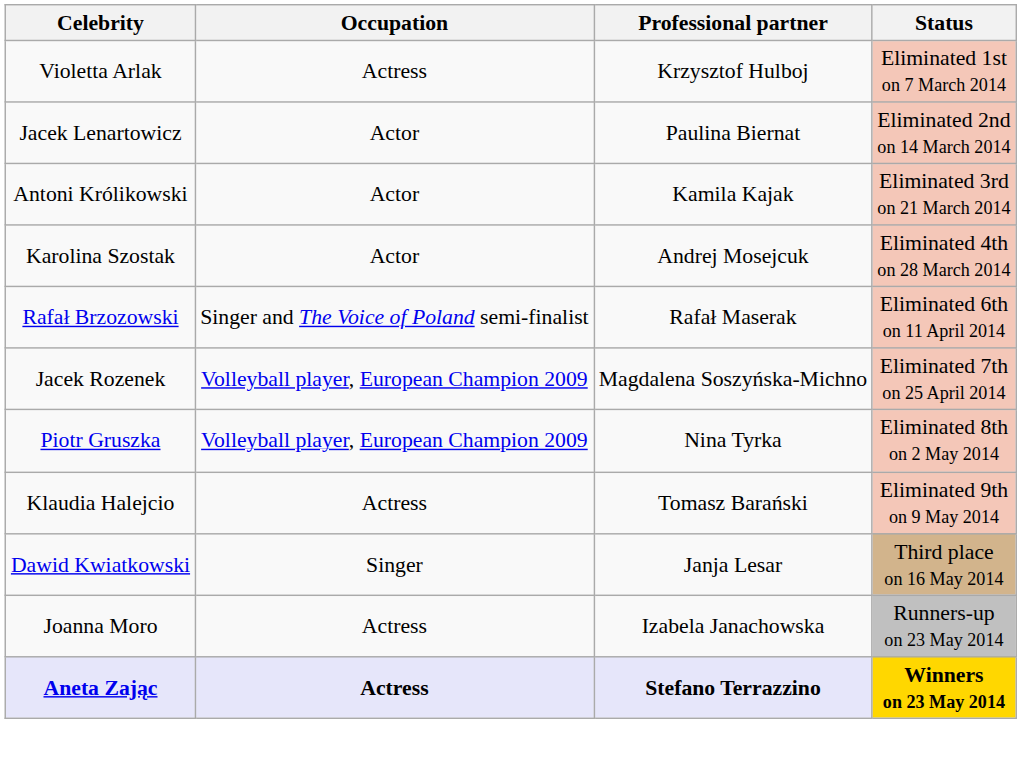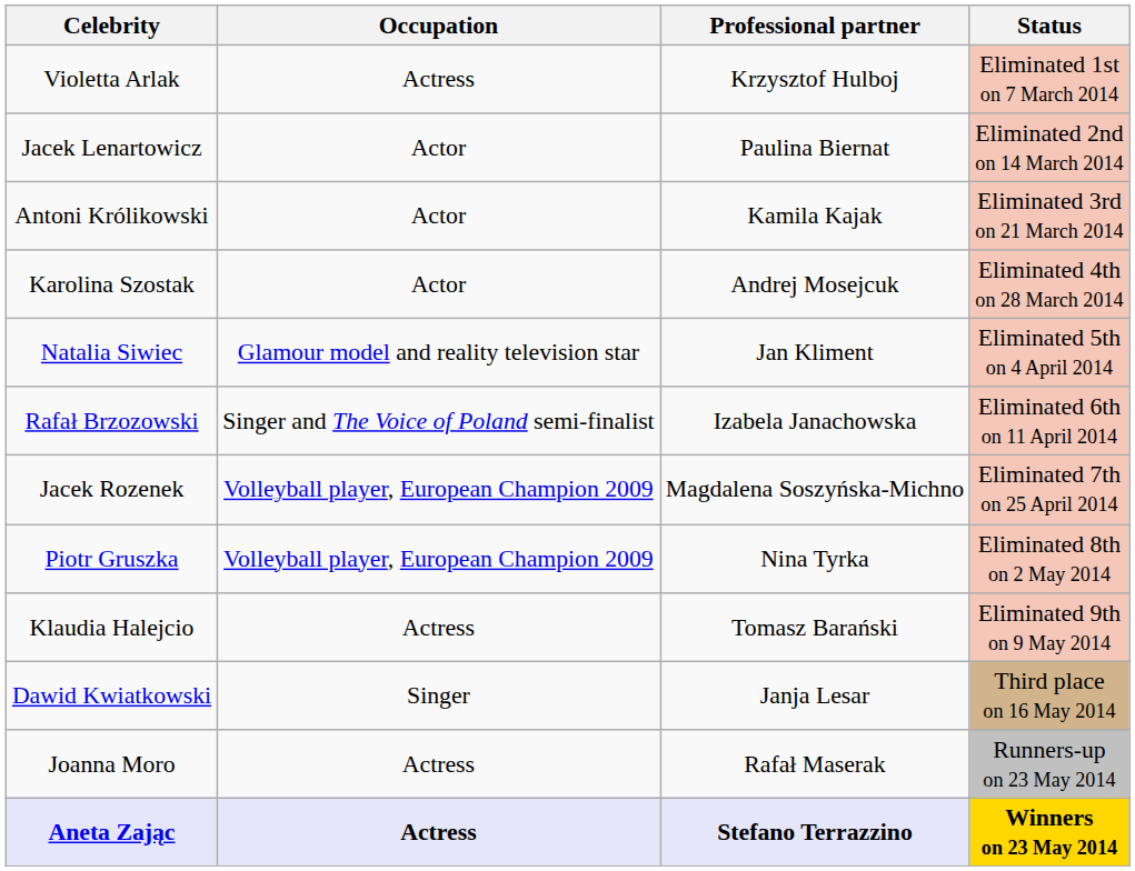+ row: Natalia Siwiec | Glamour model and reality television star | Jan Kliment | Eliminated 5th on 4 April 2014
Rafał Brzozowski | Professional partner: Rafał Maserak -> Izabela Janachowska
Joanna Moro | Professional partner: Izabela Janachowska -> Rafał Maserak
